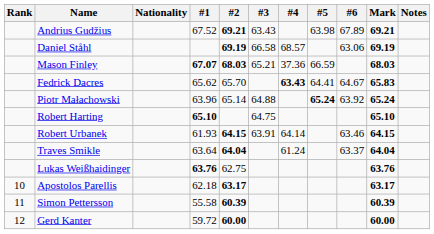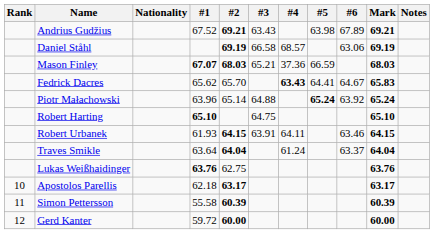Robert Urbanek | #4: 64.14 -> 64.11
